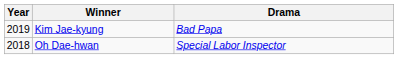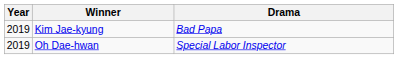Oh Dae-hwan | Year: 2018 -> 2019
